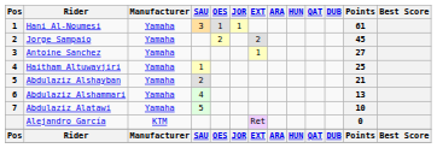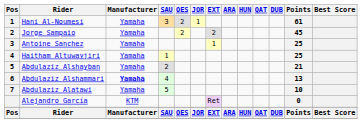Hani Al-Noumesi | OES: 1 -> 2
Antoine Sanchez | Points: 27 -> 25
Abdulaziz Alshammari | Manufacturer: normal -> bold
